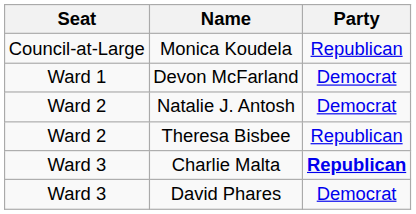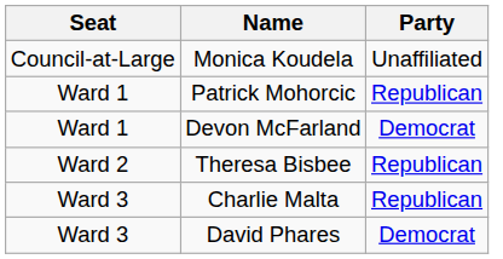Monica Koudela | Party: Republican -> Unaffiliated
+ row: Ward 1 | Patrick Mohorcic | Republican
- row: Ward 2 | Natalie J. Antosh | Democrat
Charlie Malta | Party: bold -> normal
